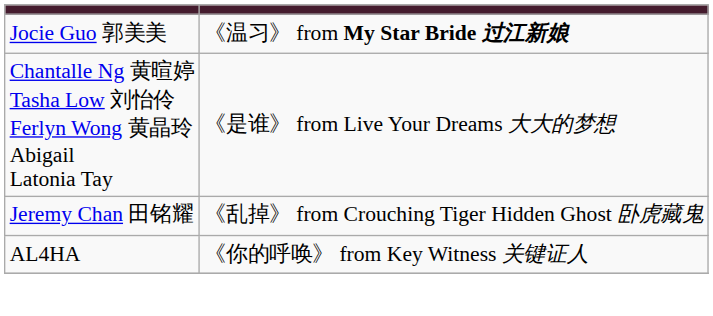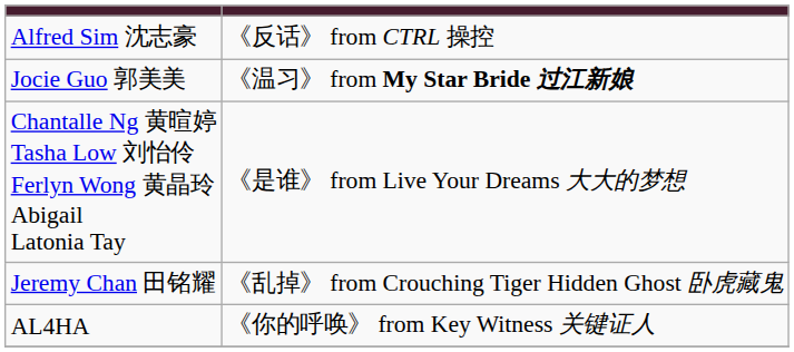+ row: Alfred Sim 沈志豪 | 《反话》 from CTRL 操控
